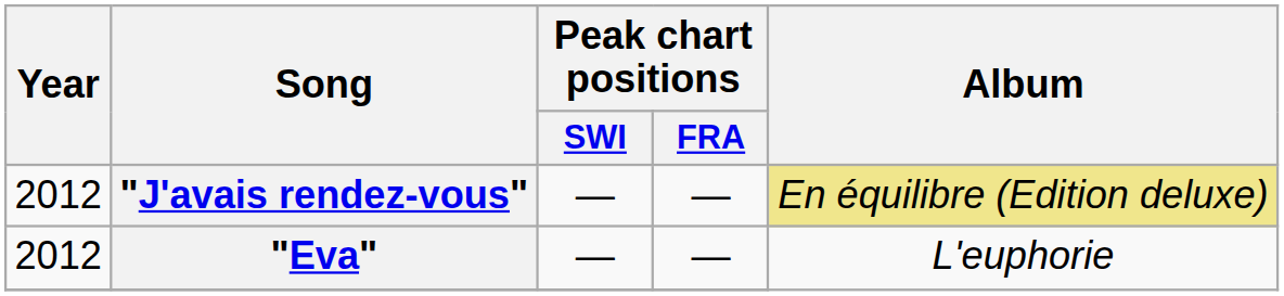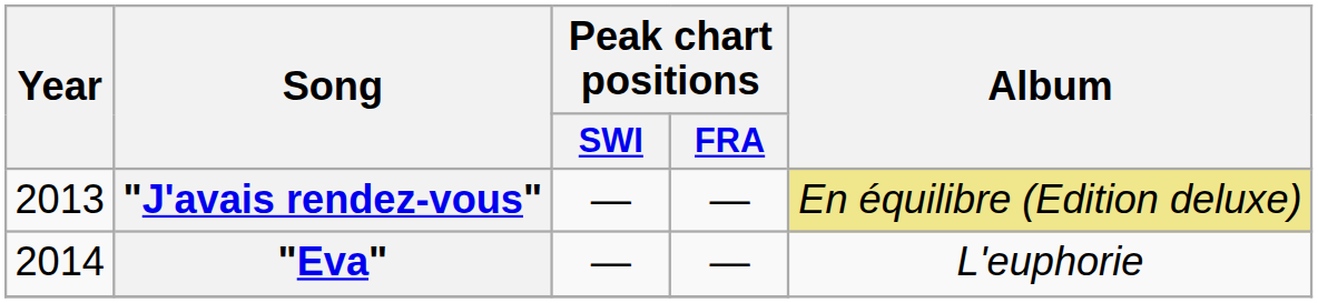"J'avais rendez-vous" | Year: 2012 -> 2013
"Eva" | Year: 2012 -> 2014
